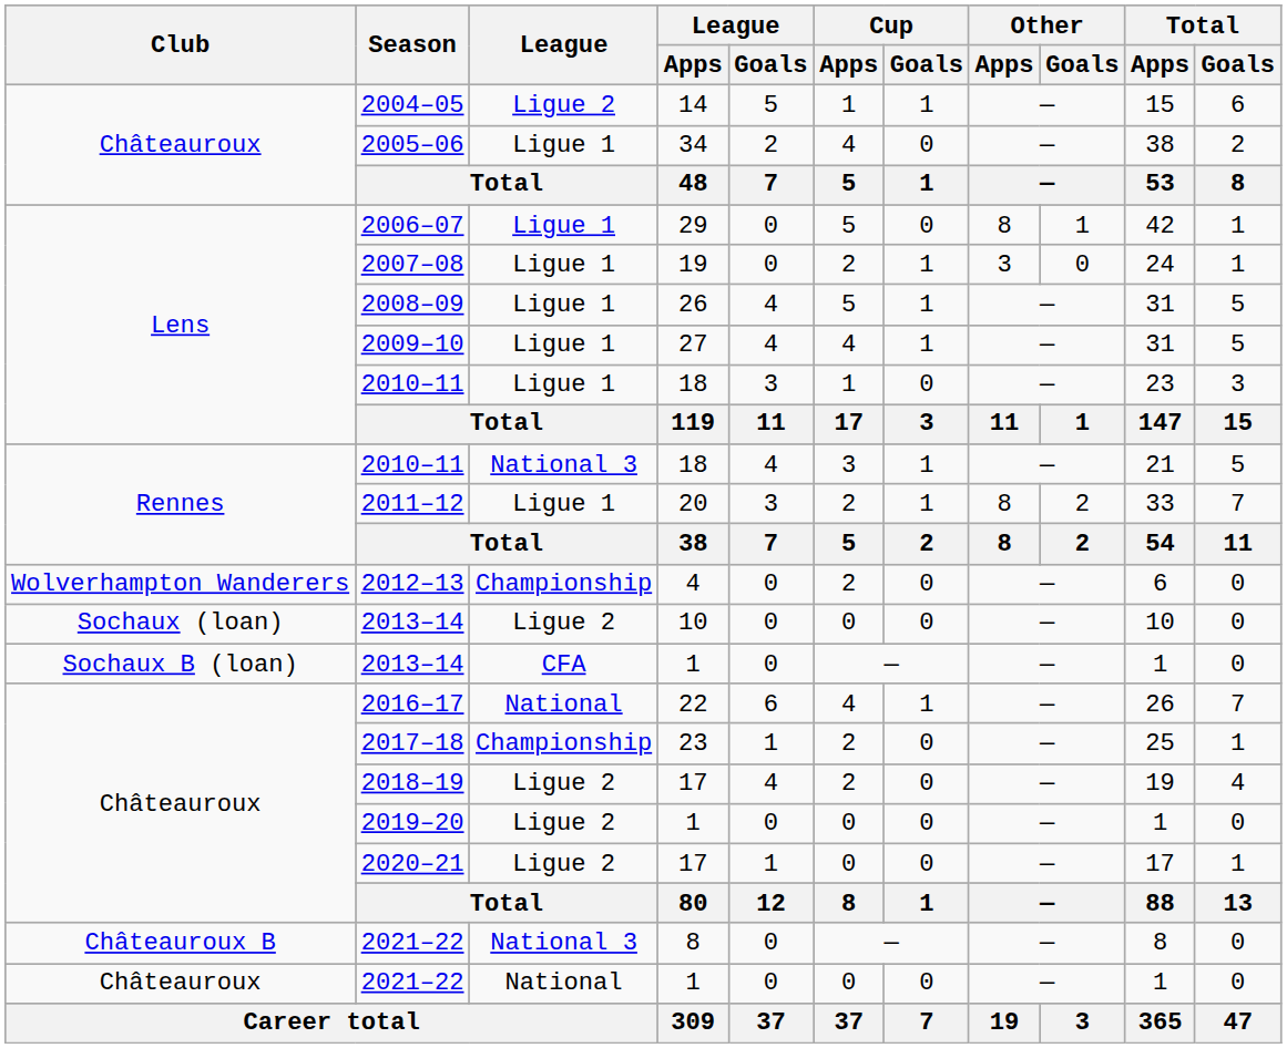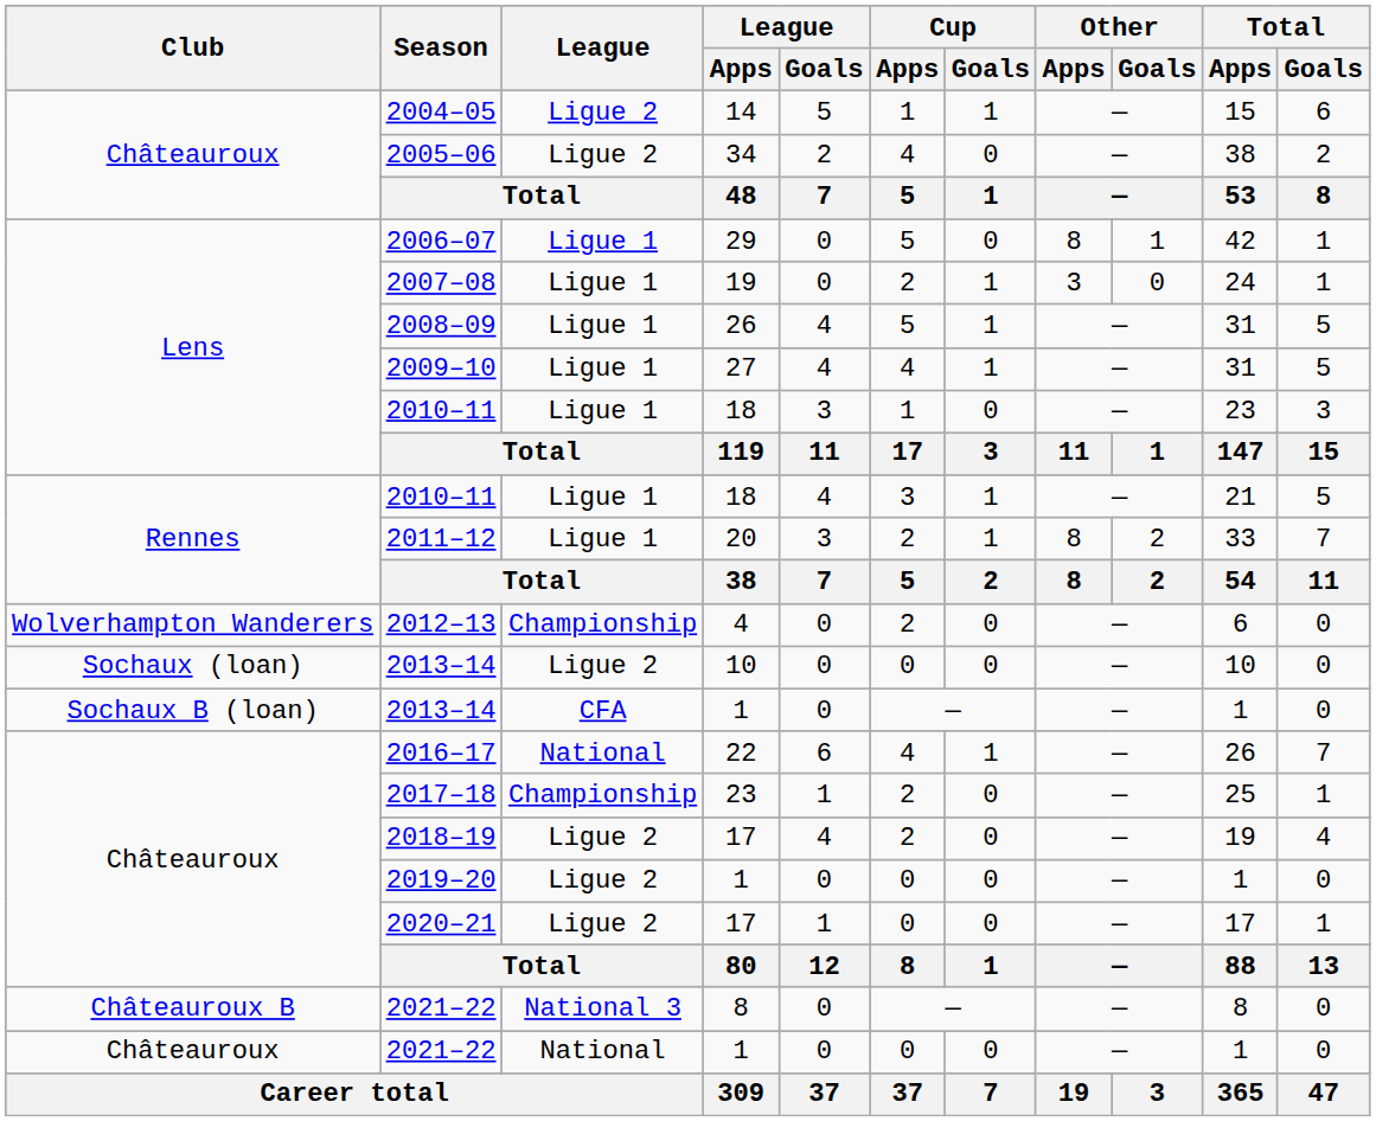2005–06 | League: Ligue 1 -> Ligue 2
Rennes / 2010–11 | League: National 3 -> Ligue 1
